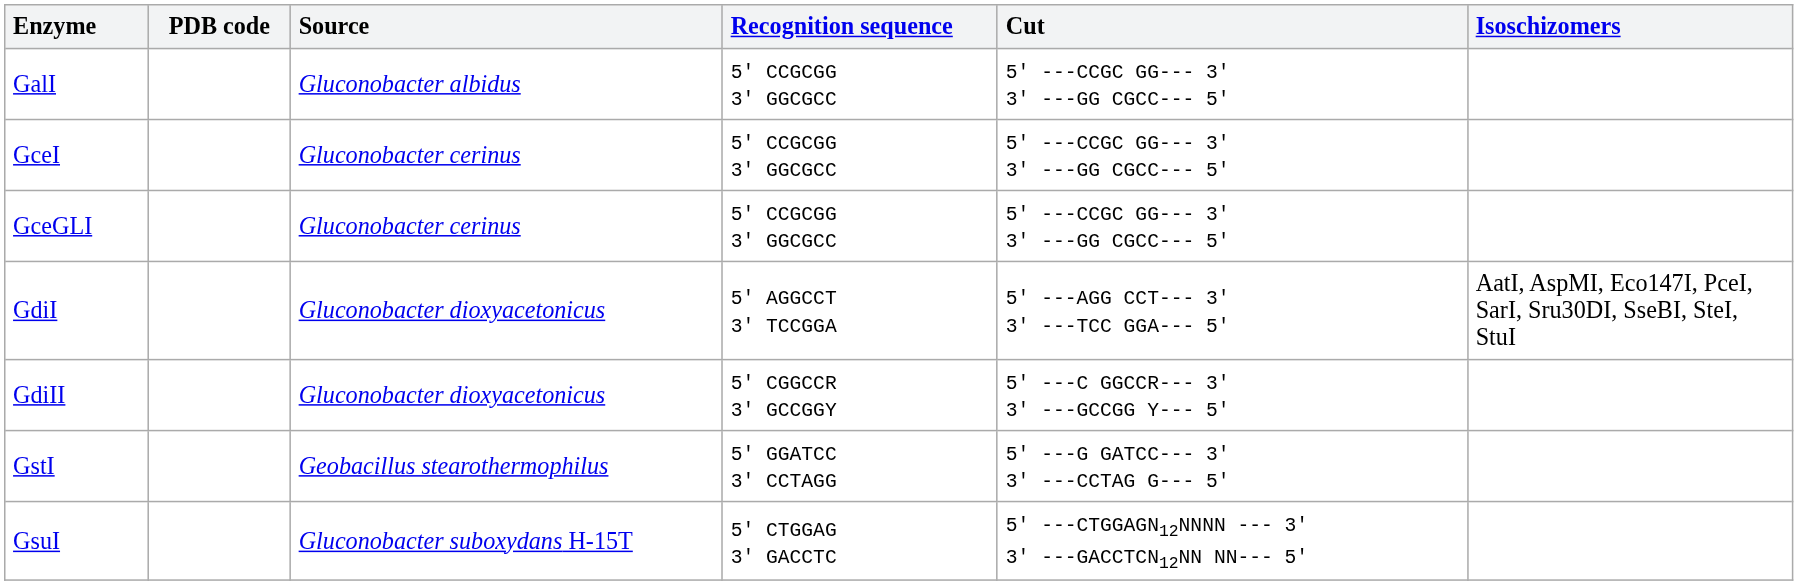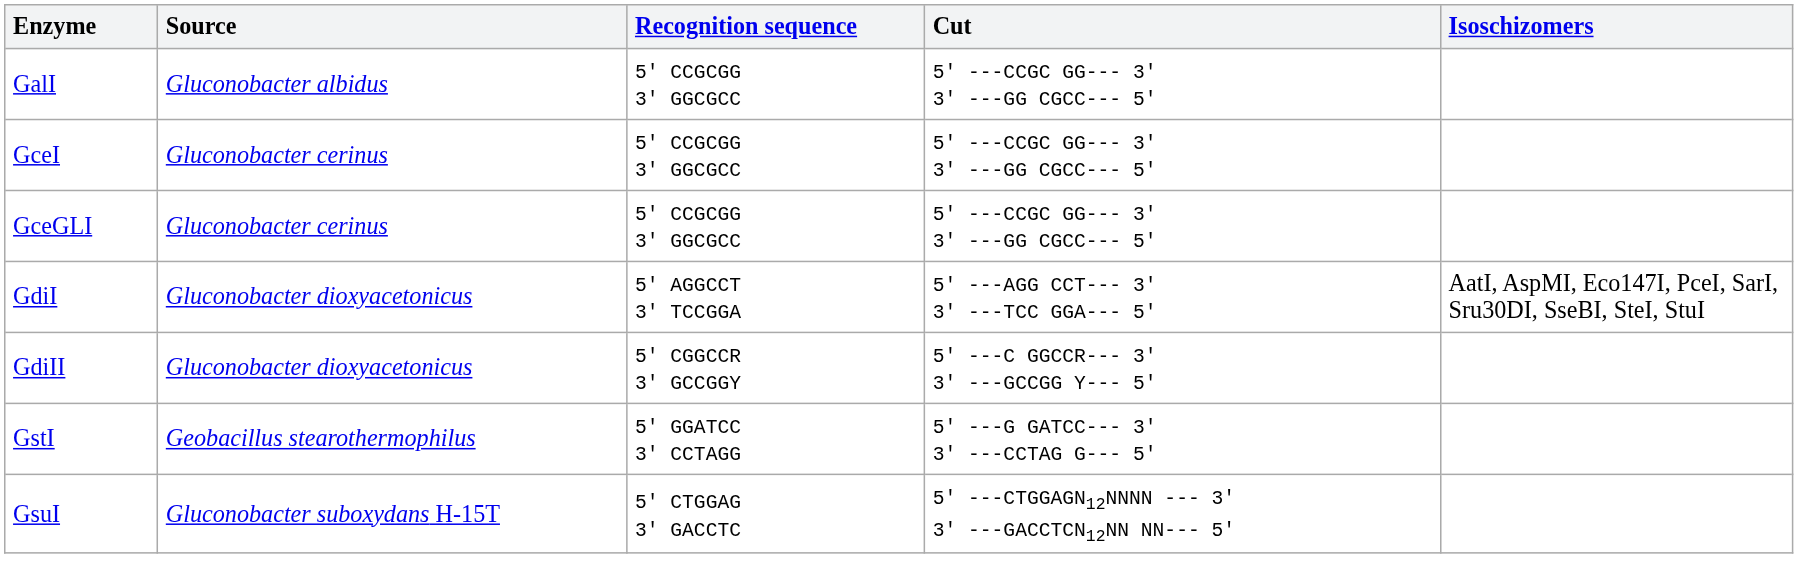- column: PDB code
